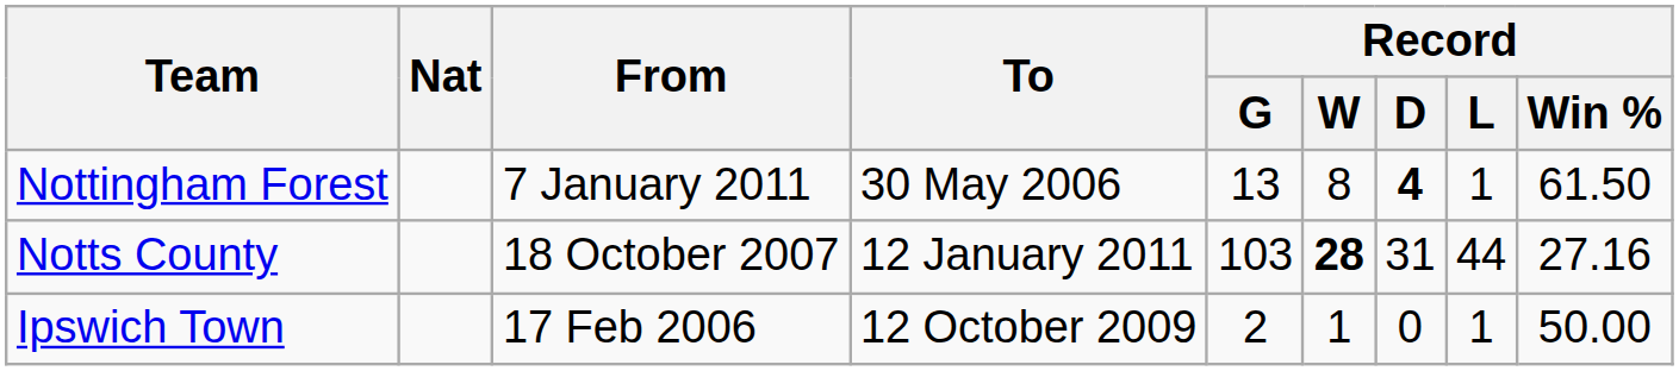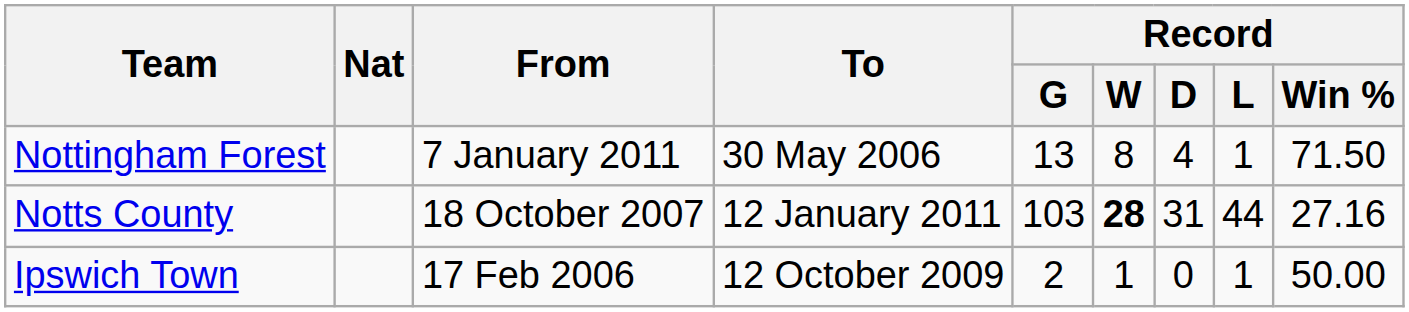Nottingham Forest | Record / D: bold -> normal
Nottingham Forest | Record / Win %: 61.50 -> 71.50
